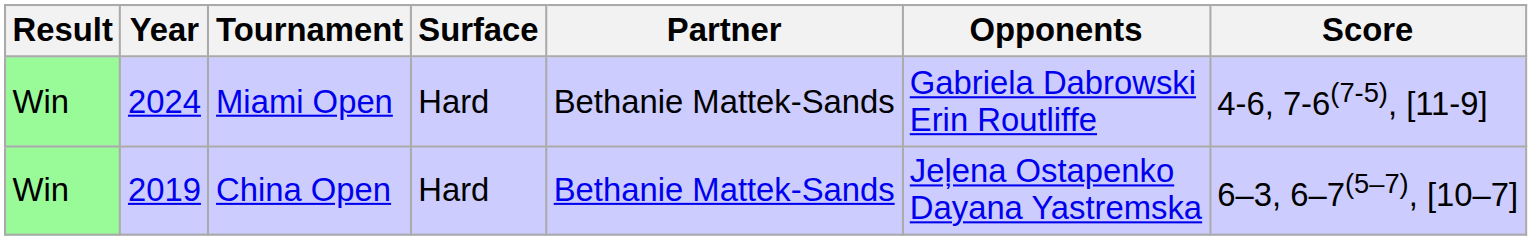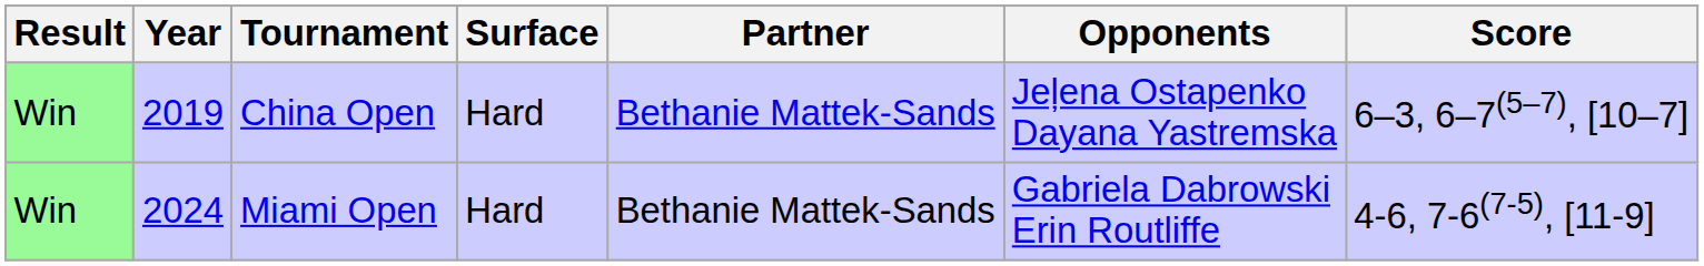rows swapped: China Open <-> Miami Open
